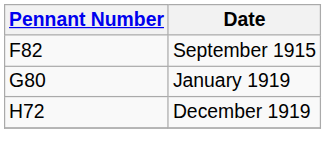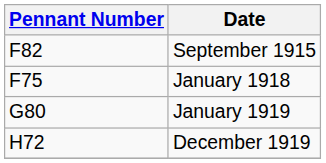+ row: F75 | January 1918
